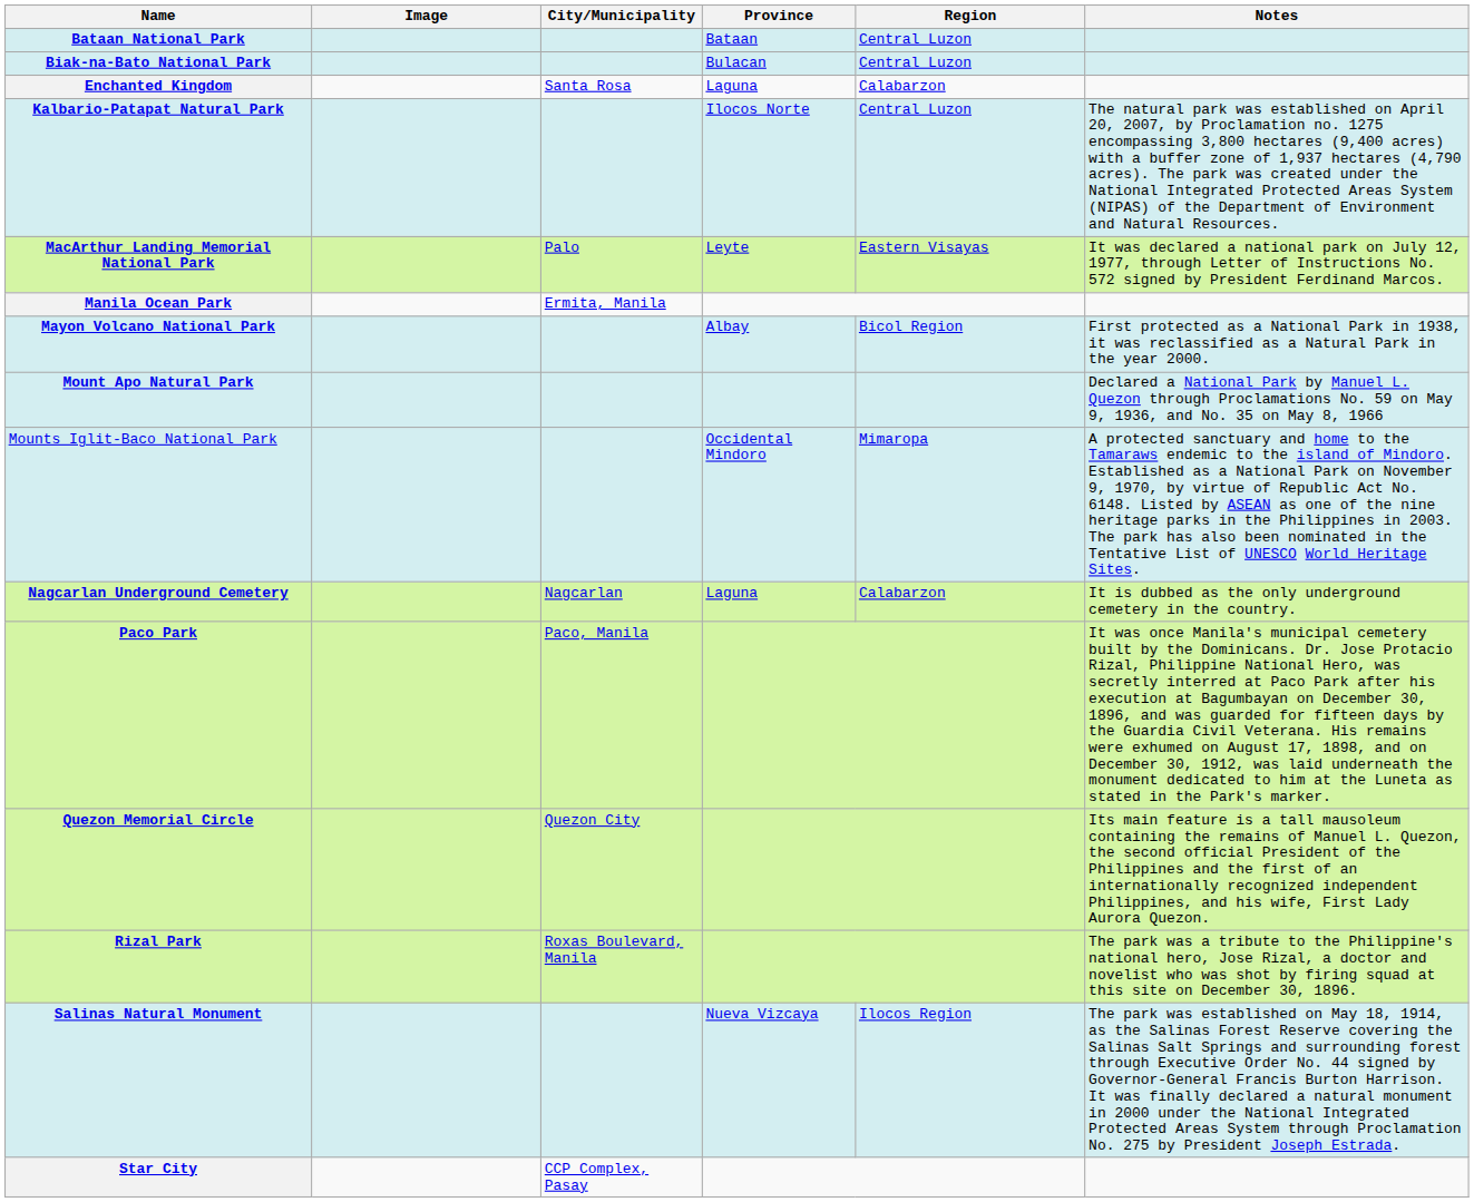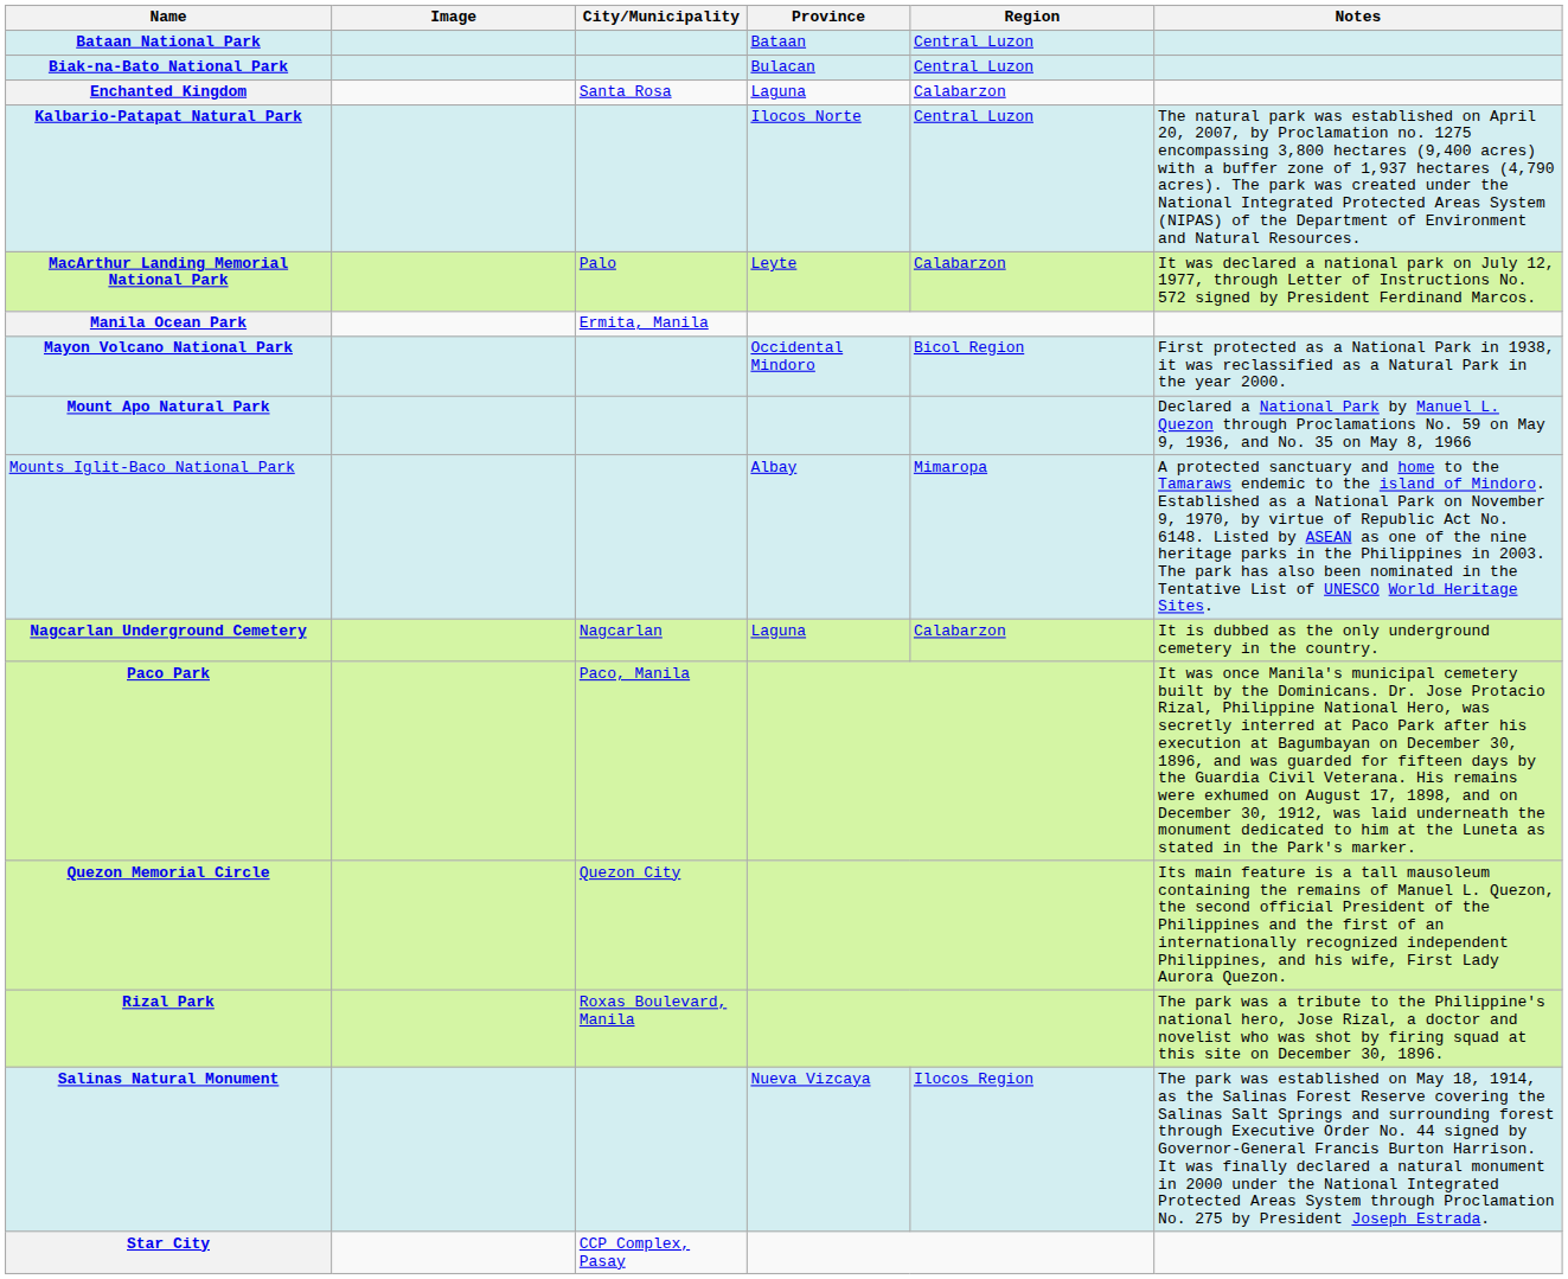MacArthur Landing Memorial National Park | Region: Eastern Visayas -> Calabarzon
Mayon Volcano National Park | Province: Albay -> Occidental Mindoro
Mounts Iglit-Baco National Park | Province: Occidental Mindoro -> Albay
